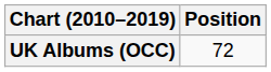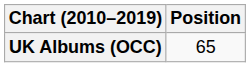UK Albums (OCC) | Position: 72 -> 65
